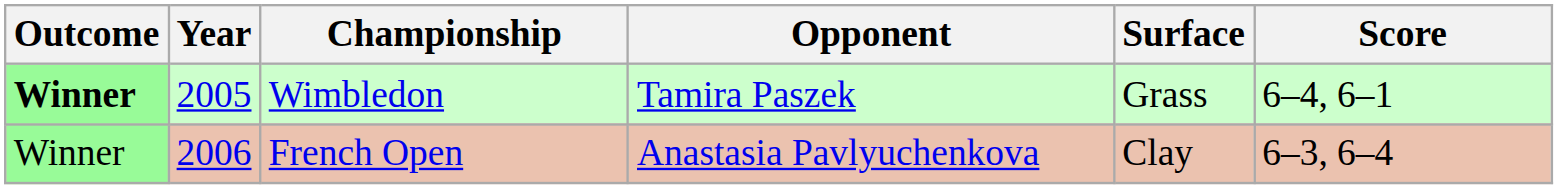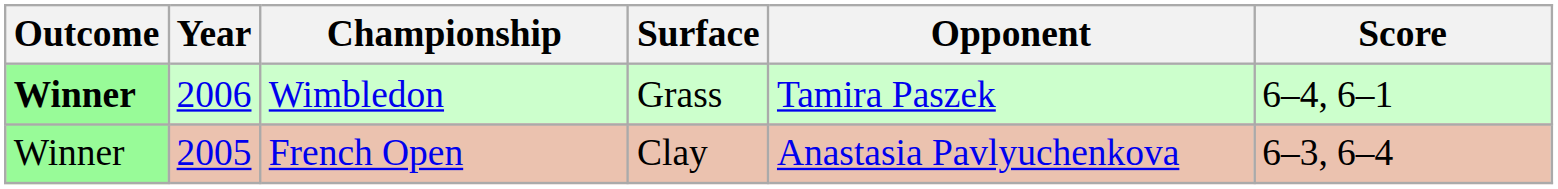columns swapped: Surface <-> Opponent
Wimbledon | Year: 2005 -> 2006
French Open | Year: 2006 -> 2005
